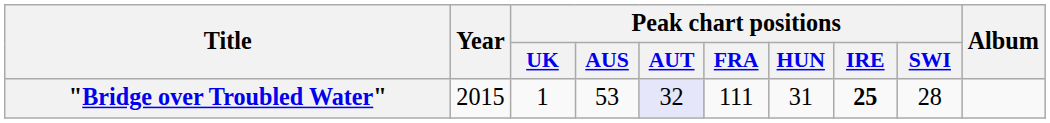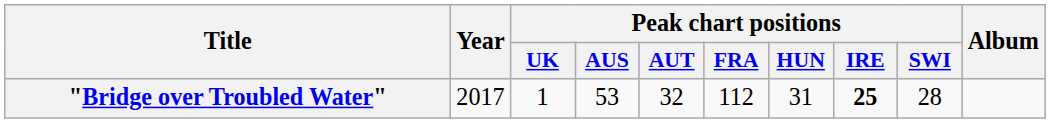"Bridge over Troubled Water" | Year: 2015 -> 2017
"Bridge over Troubled Water" | Peak chart positions / AUT: lavender background -> no background
"Bridge over Troubled Water" | Peak chart positions / FRA: 111 -> 112
